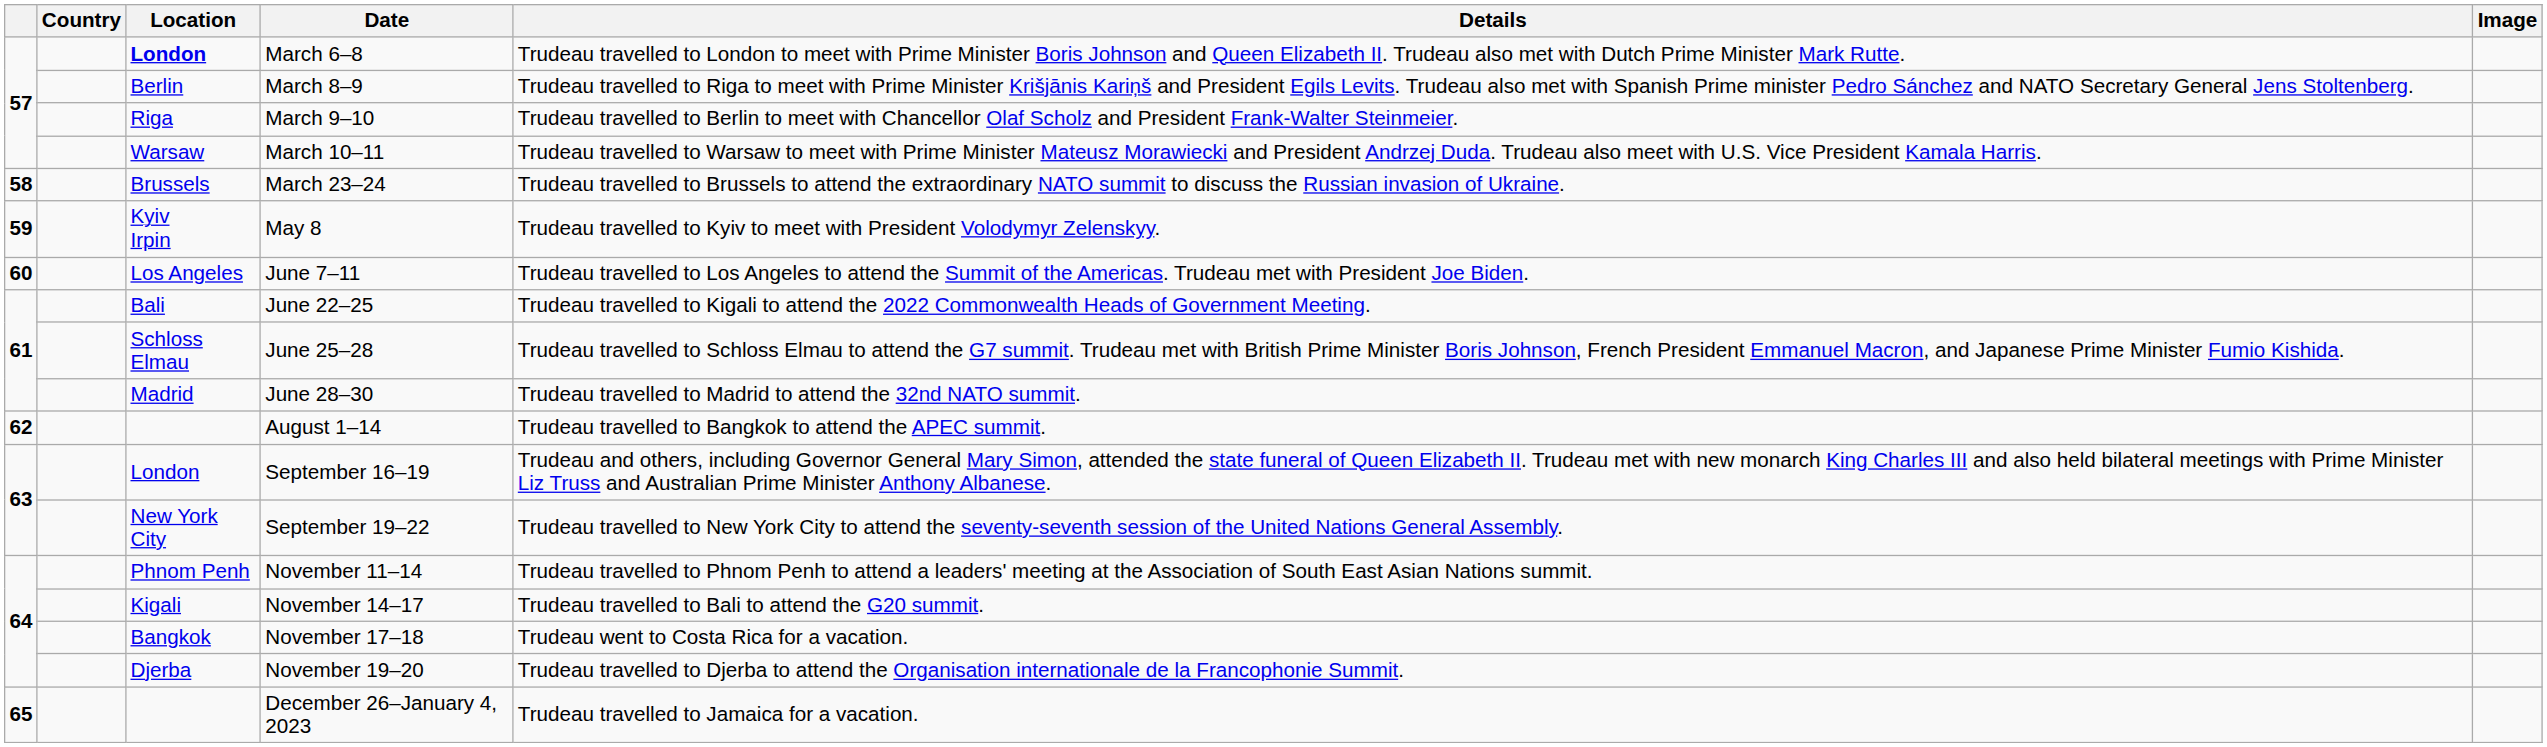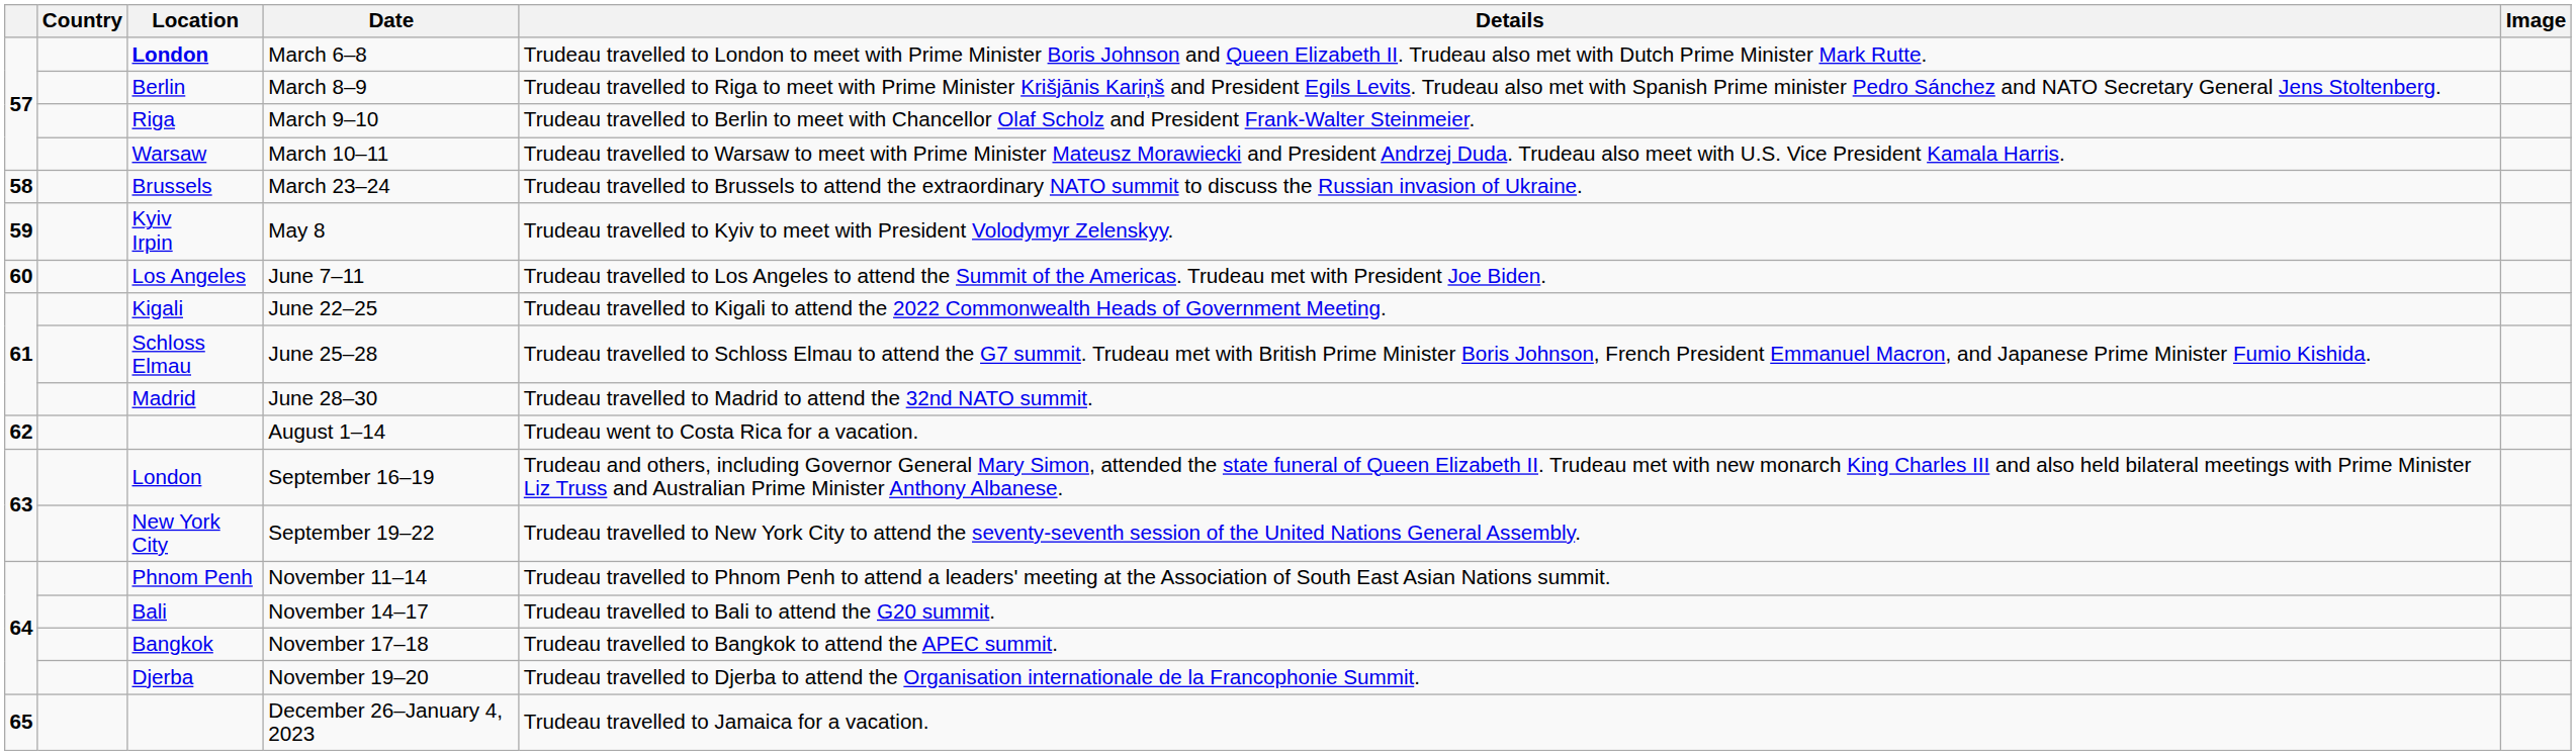June 22–25 | Location: Bali -> Kigali
August 1–14 | Details: Trudeau travelled to Bangkok to attend the APEC summit. -> Trudeau went to Costa Rica for a vacation.
November 14–17 | Location: Kigali -> Bali
November 17–18 | Details: Trudeau went to Costa Rica for a vacation. -> Trudeau travelled to Bangkok to attend the APEC summit.
